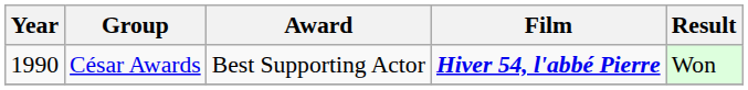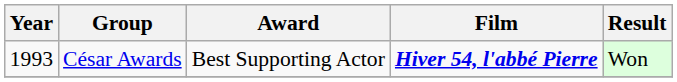César Awards | Year: 1990 -> 1993
